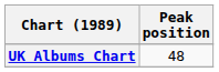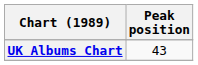UK Albums Chart | Peak position: 48 -> 43
